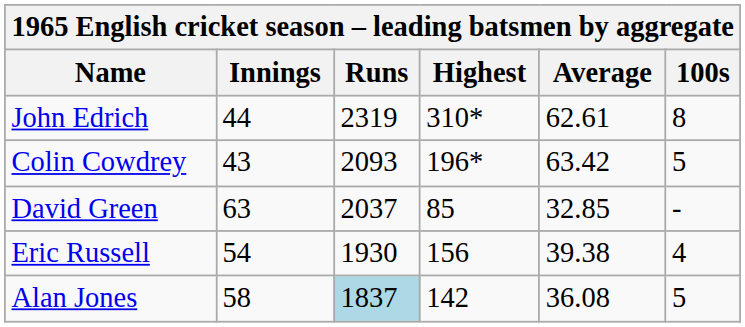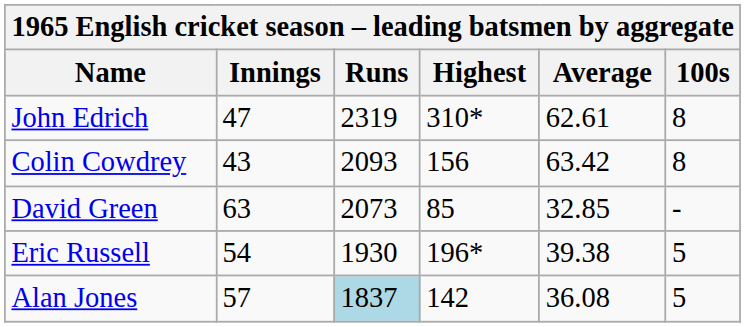John Edrich | Innings: 44 -> 47
Colin Cowdrey | Highest: 196* -> 156
Colin Cowdrey | 100s: 5 -> 8
David Green | Runs: 2037 -> 2073
Eric Russell | Highest: 156 -> 196*
Eric Russell | 100s: 4 -> 5
Alan Jones | Innings: 58 -> 57
